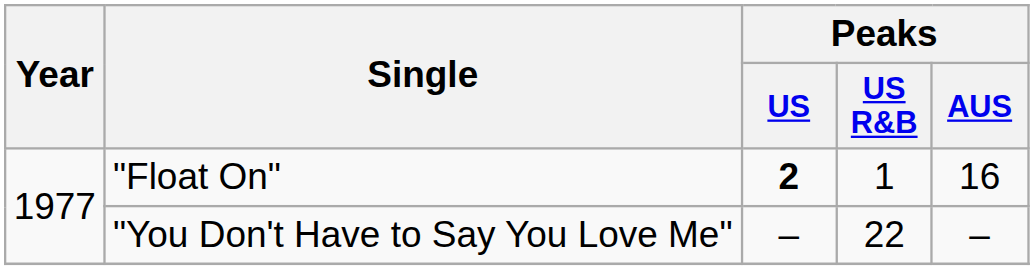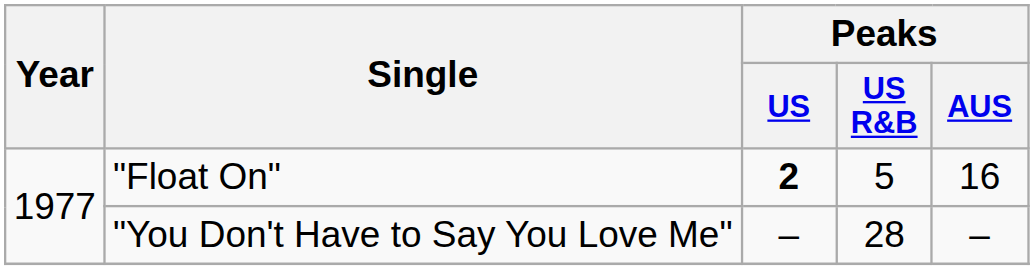"Float On" | Peaks / US R&B: 1 -> 5
"You Don't Have to Say You Love Me" | Peaks / US R&B: 22 -> 28
